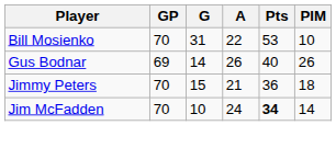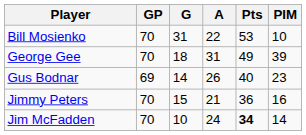+ row: George Gee | 70 | 18 | 31 | 49 | 39
Gus Bodnar | PIM: 26 -> 23
Jimmy Peters | PIM: 18 -> 16
